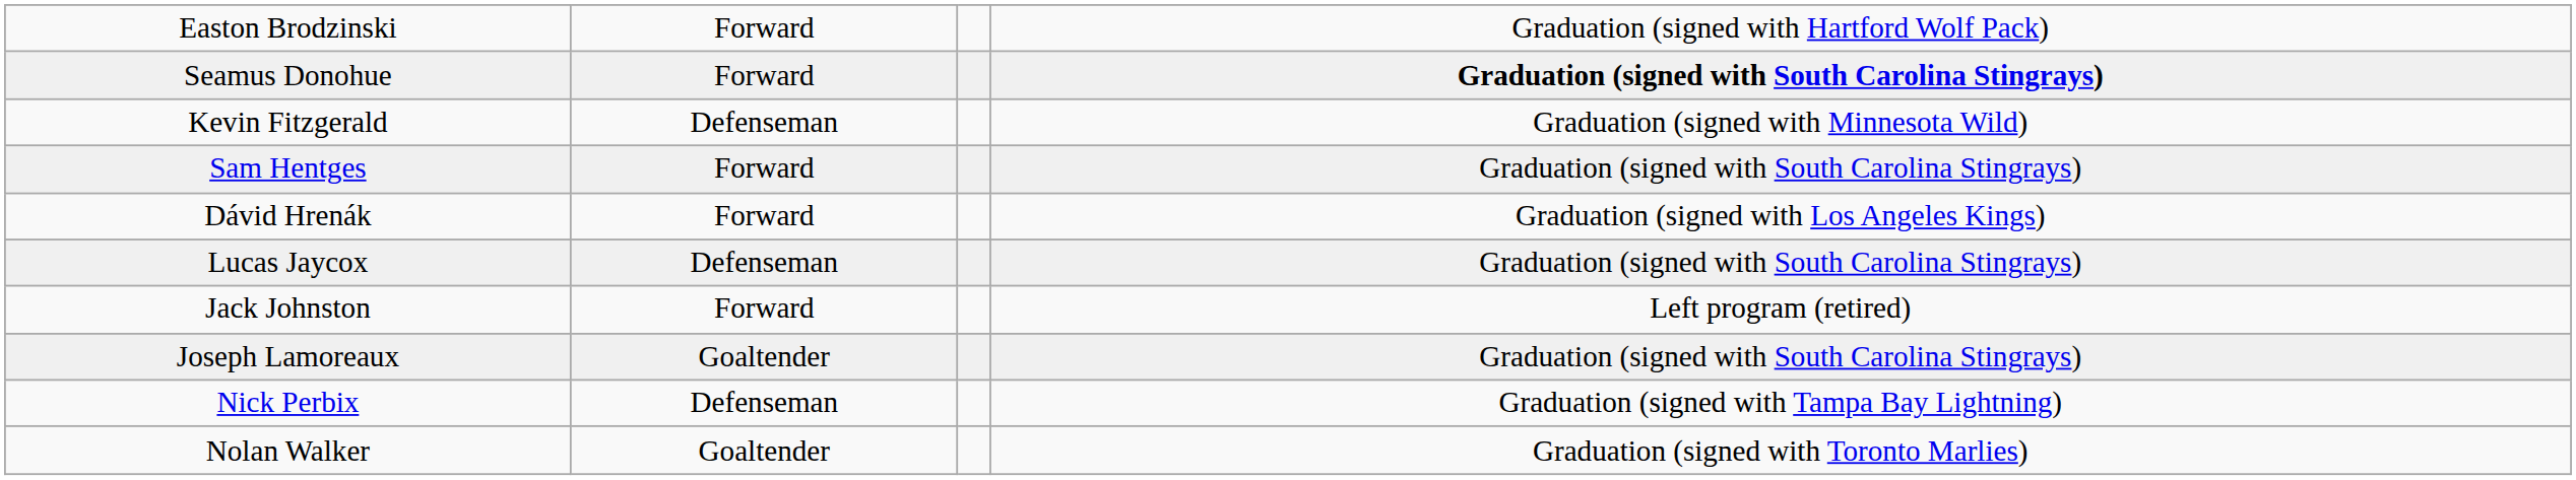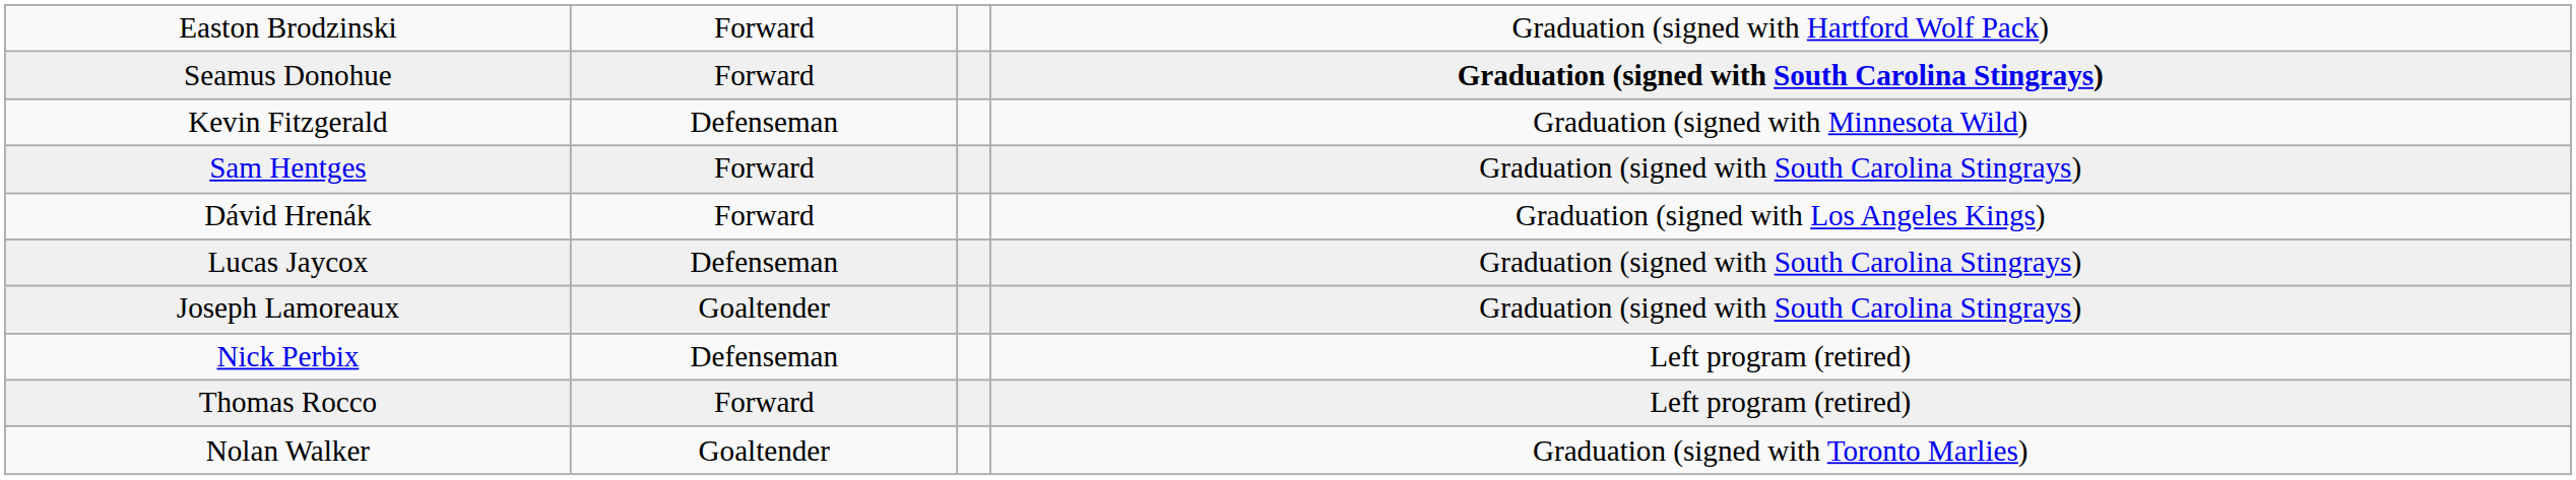- row: Jack Johnston | Forward | Left program (retired)
Nick Perbix | column 4: Graduation (signed with Tampa Bay Lightning) -> Left program (retired)
+ row: Thomas Rocco | Forward | Left program (retired)
